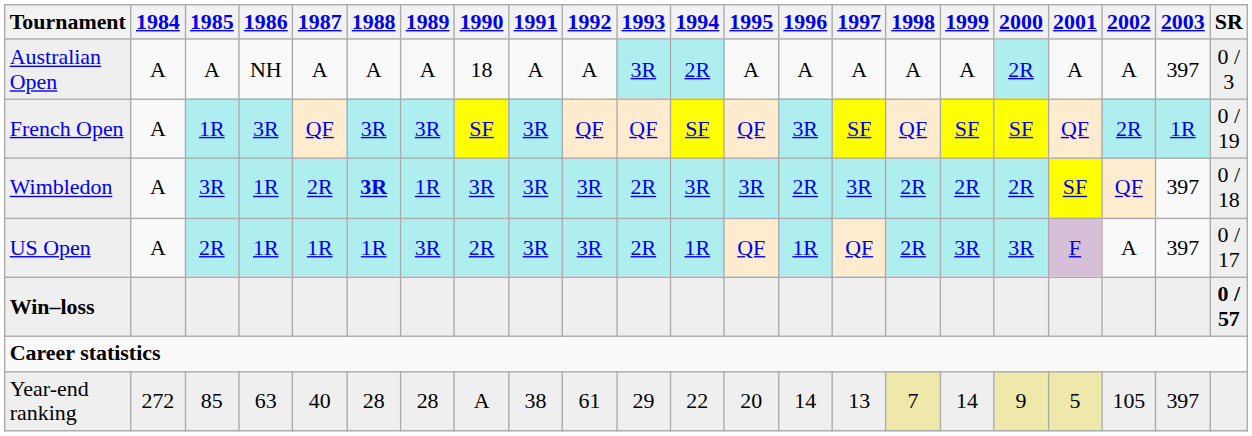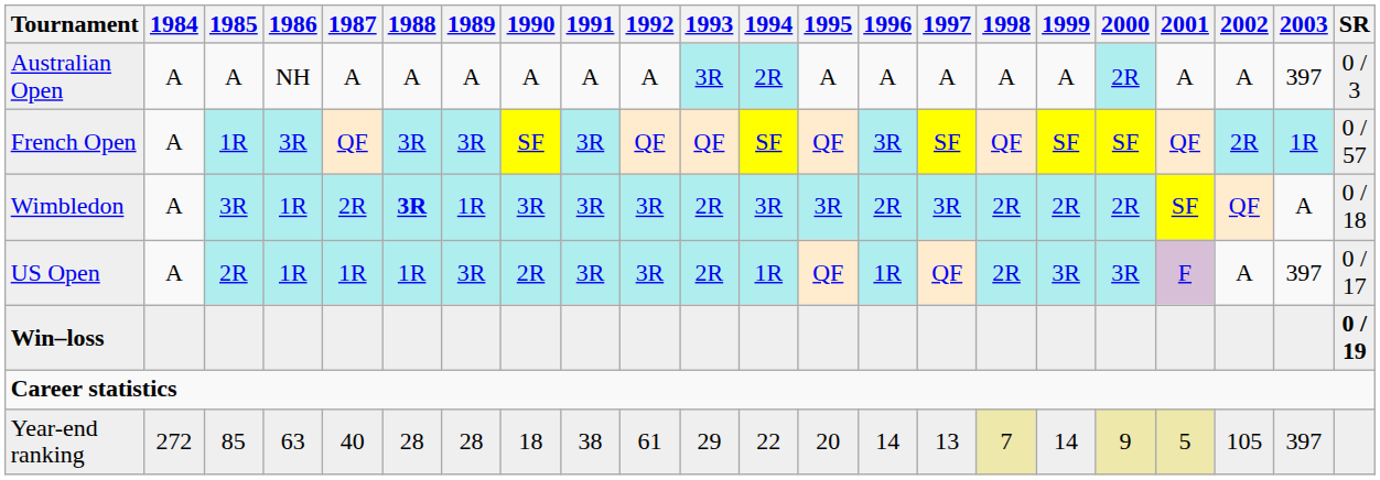Australian Open | 1990: 18 -> A
French Open | SR: 0 / 19 -> 0 / 57
Wimbledon | 2003: 397 -> A
Win–loss | SR: 0 / 57 -> 0 / 19
Year-end ranking | 1990: A -> 18
